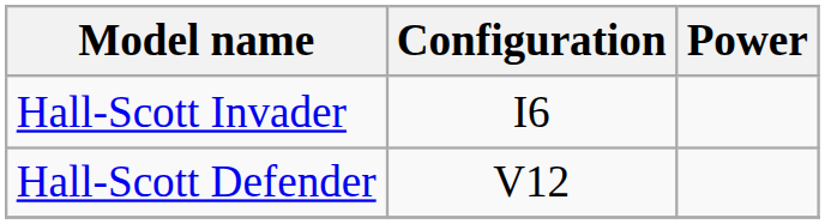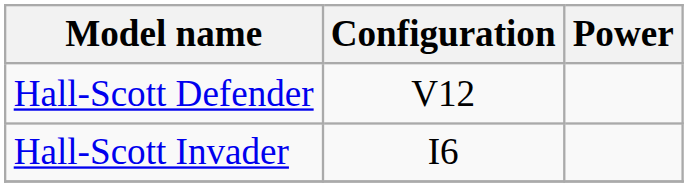rows swapped: Hall-Scott Invader <-> Hall-Scott Defender
